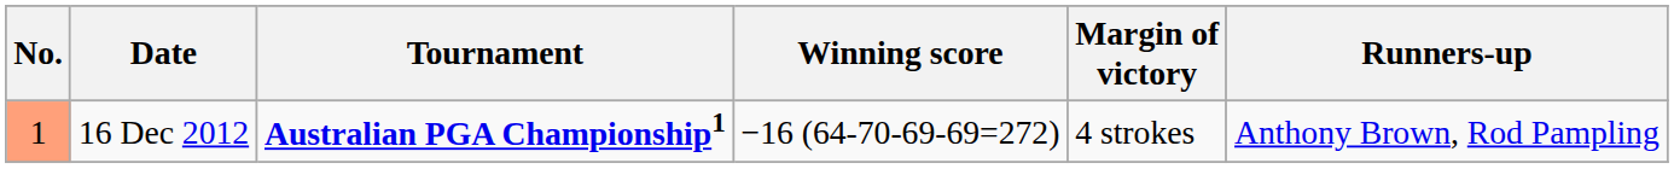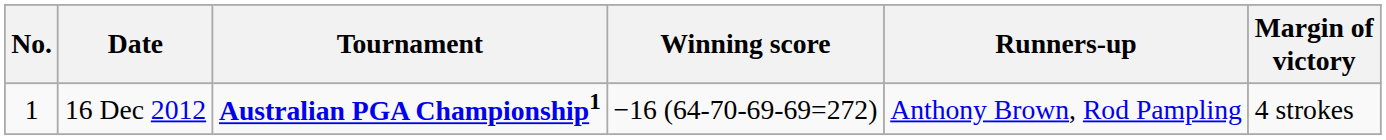columns swapped: Margin of victory <-> Runners-up
16 Dec 2012 | No.: lightsalmon background -> no background
